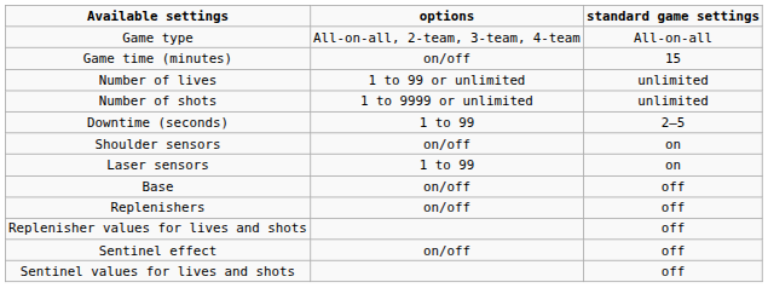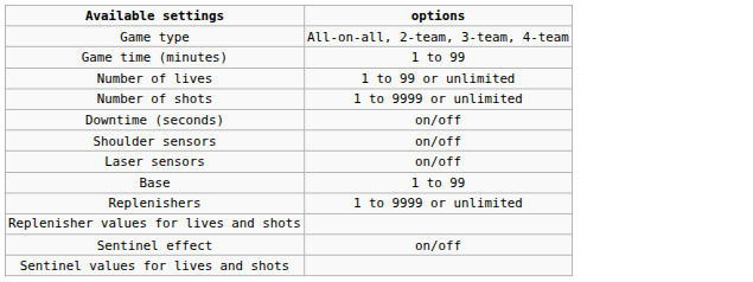- column: standard game settings | All-on-all | 15 | unlimited | unlimited | 2–5 | on | on | off | off | off | off | off
Game time (minutes) | options: on/off -> 1 to 99
Downtime (seconds) | options: 1 to 99 -> on/off
Laser sensors | options: 1 to 99 -> on/off
Base | options: on/off -> 1 to 99
Replenishers | options: on/off -> 1 to 9999 or unlimited
